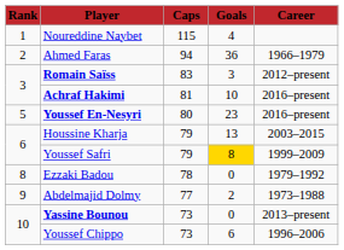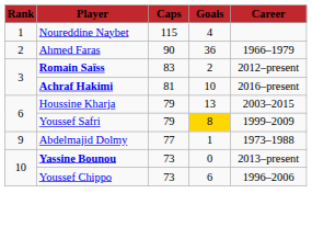Ahmed Faras | Caps: 94 -> 90
Romain Saïss | Goals: 3 -> 2
- row: 5 | Youssef En-Nesyri | 80 | 23 | 2016–present
- row: 8 | Ezzaki Badou | 78 | 0 | 1979–1992
Abdelmajid Dolmy | Goals: 2 -> 1
